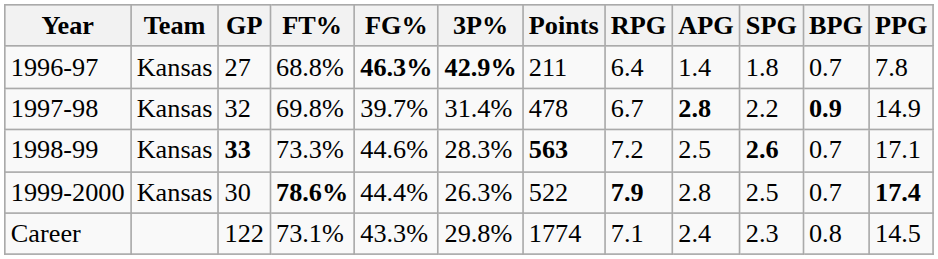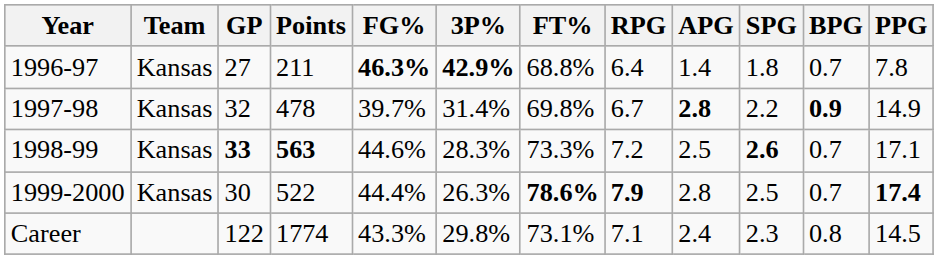columns swapped: Points <-> FT%
